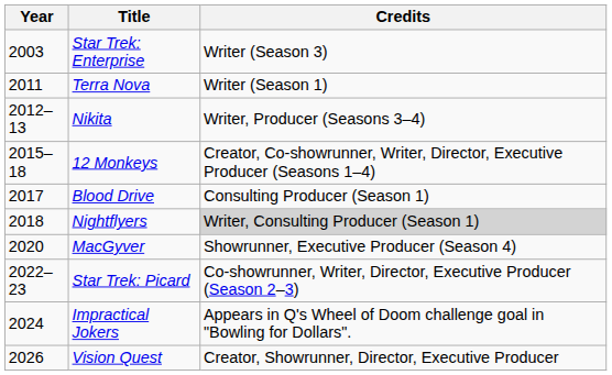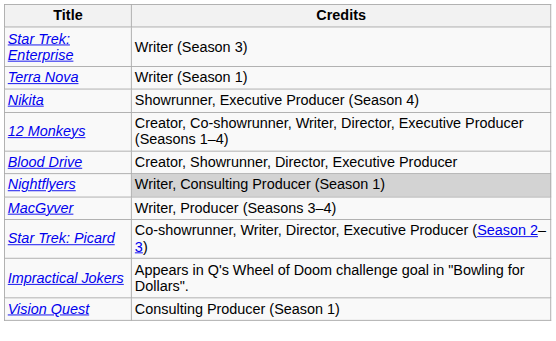- column: Year | 2003 | 2011 | 2012–13 | 2015–18 | 2017 | 2018 | 2020 | 2022–23 | 2024 | 2026
Nikita | Credits: Writer, Producer (Seasons 3–4) -> Showrunner, Executive Producer (Season 4)
Blood Drive | Credits: Consulting Producer (Season 1) -> Creator, Showrunner, Director, Executive Producer
MacGyver | Credits: Showrunner, Executive Producer (Season 4) -> Writer, Producer (Seasons 3–4)
Vision Quest | Credits: Creator, Showrunner, Director, Executive Producer -> Consulting Producer (Season 1)
